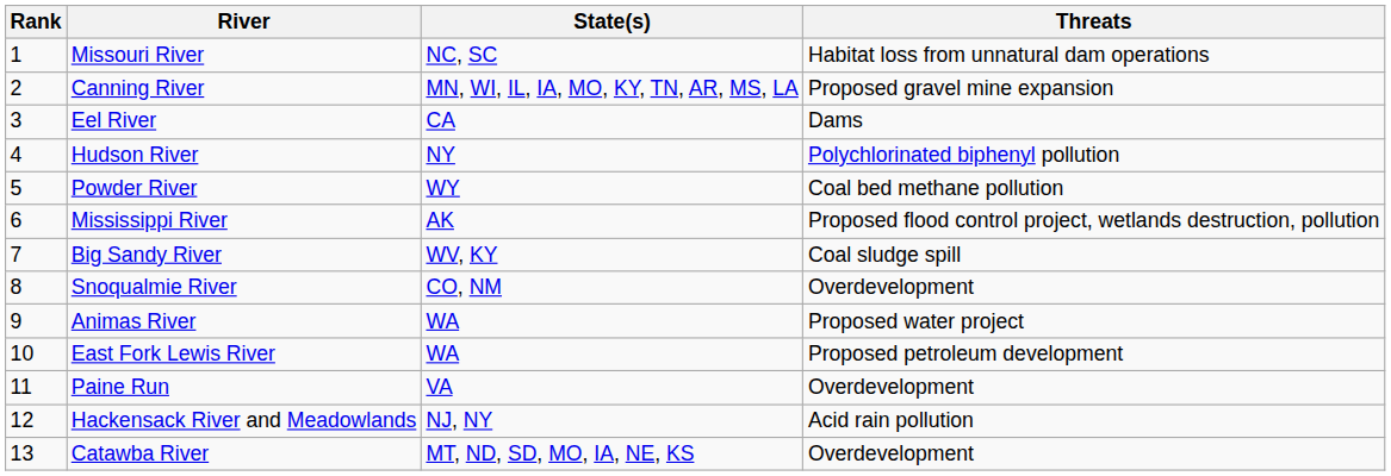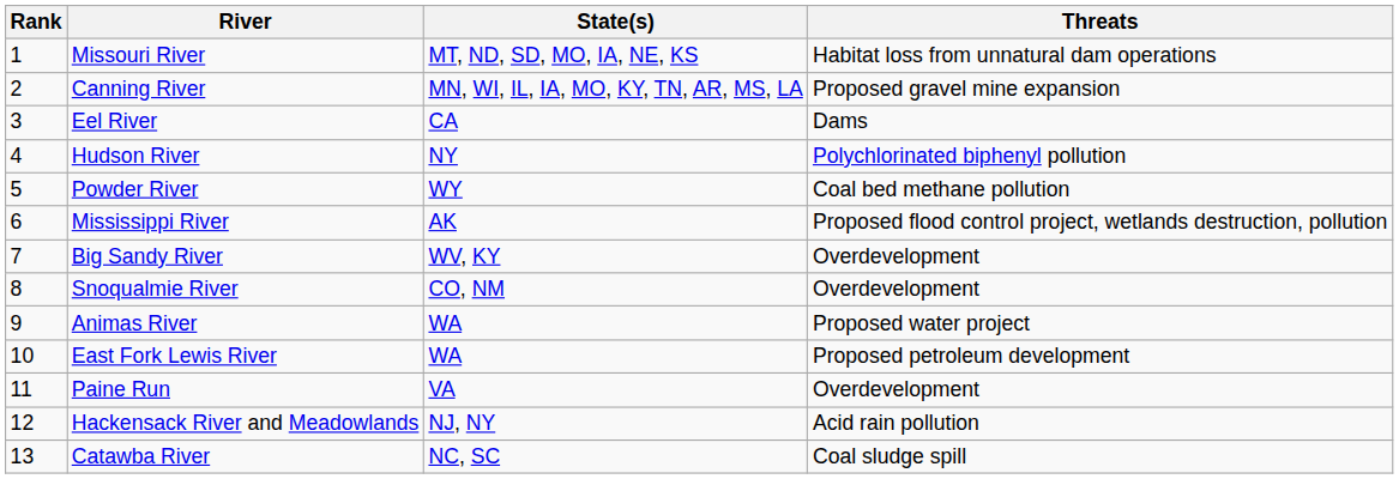Missouri River | State(s): NC, SC -> MT, ND, SD, MO, IA, NE, KS
Big Sandy River | Threats: Coal sludge spill -> Overdevelopment
Catawba River | State(s): MT, ND, SD, MO, IA, NE, KS -> NC, SC
Catawba River | Threats: Overdevelopment -> Coal sludge spill
